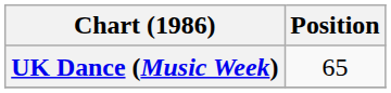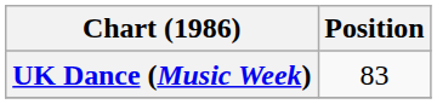UK Dance (Music Week) | Position: 65 -> 83
